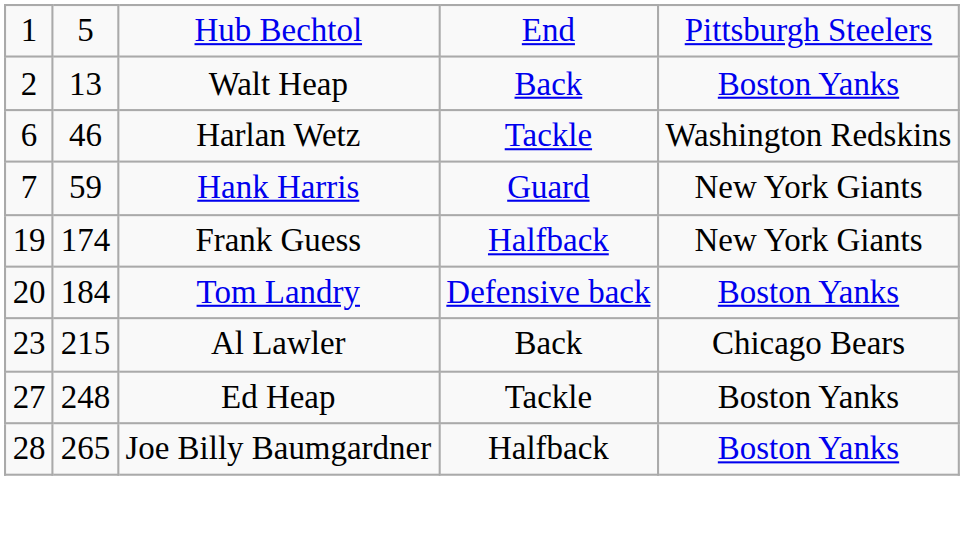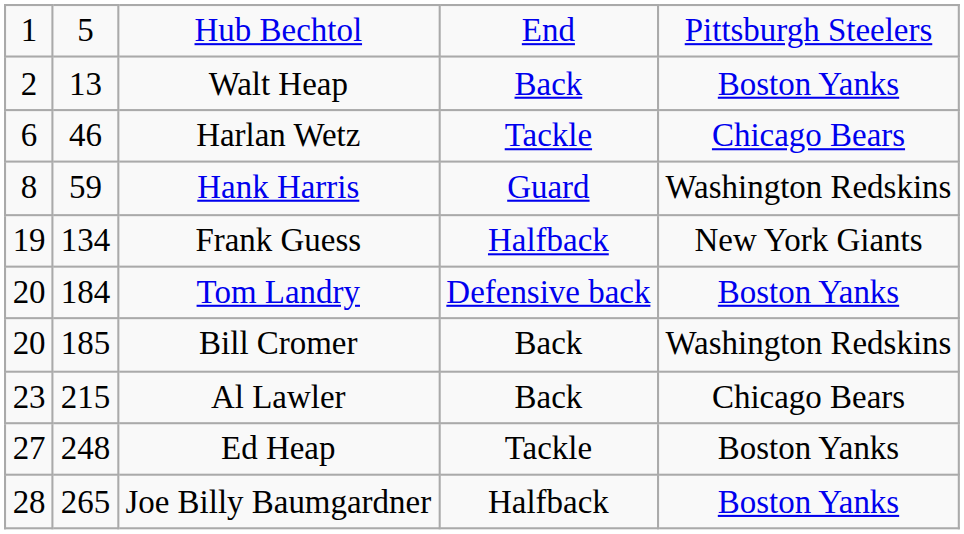Harlan Wetz | column 5: Washington Redskins -> Chicago Bears
Hank Harris | column 1: 7 -> 8
Hank Harris | column 5: New York Giants -> Washington Redskins
Frank Guess | column 2: 174 -> 134
+ row: 20 | 185 | Bill Cromer | Back | Washington Redskins
